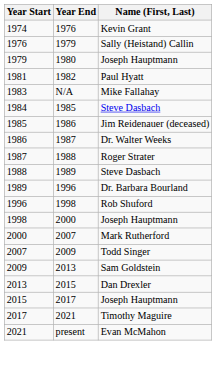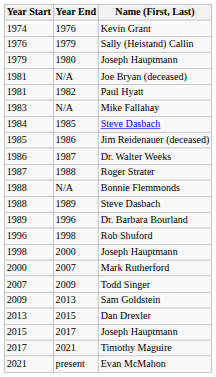+ row: 1981 | N/A | Joe Bryan (deceased)
+ row: 1988 | N/A | Bonnie Flemmonds
